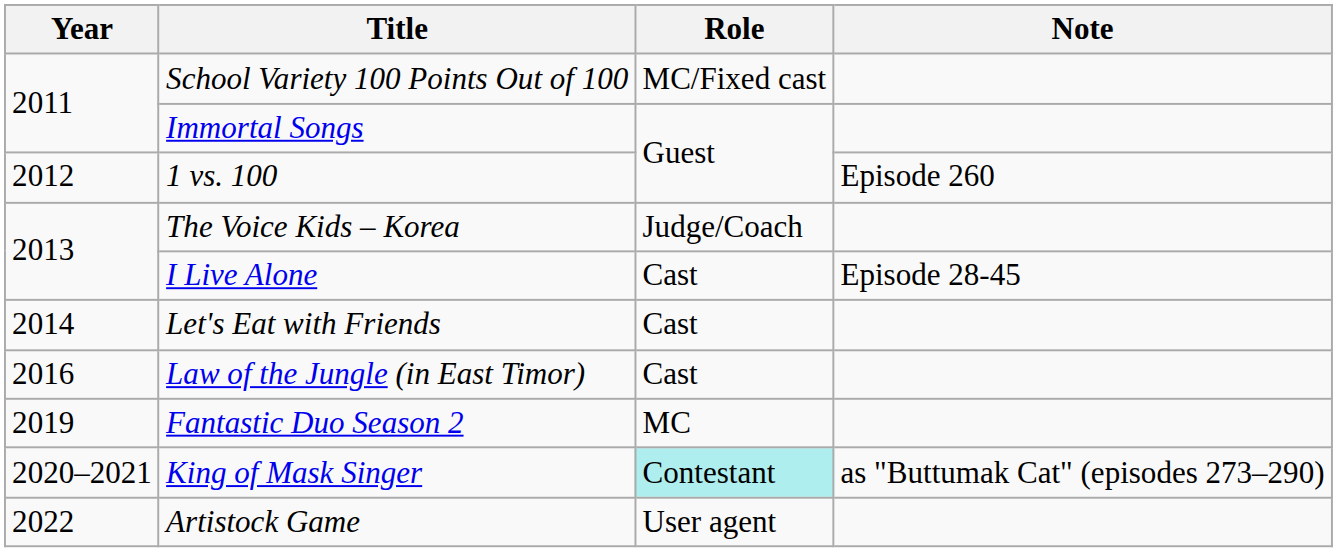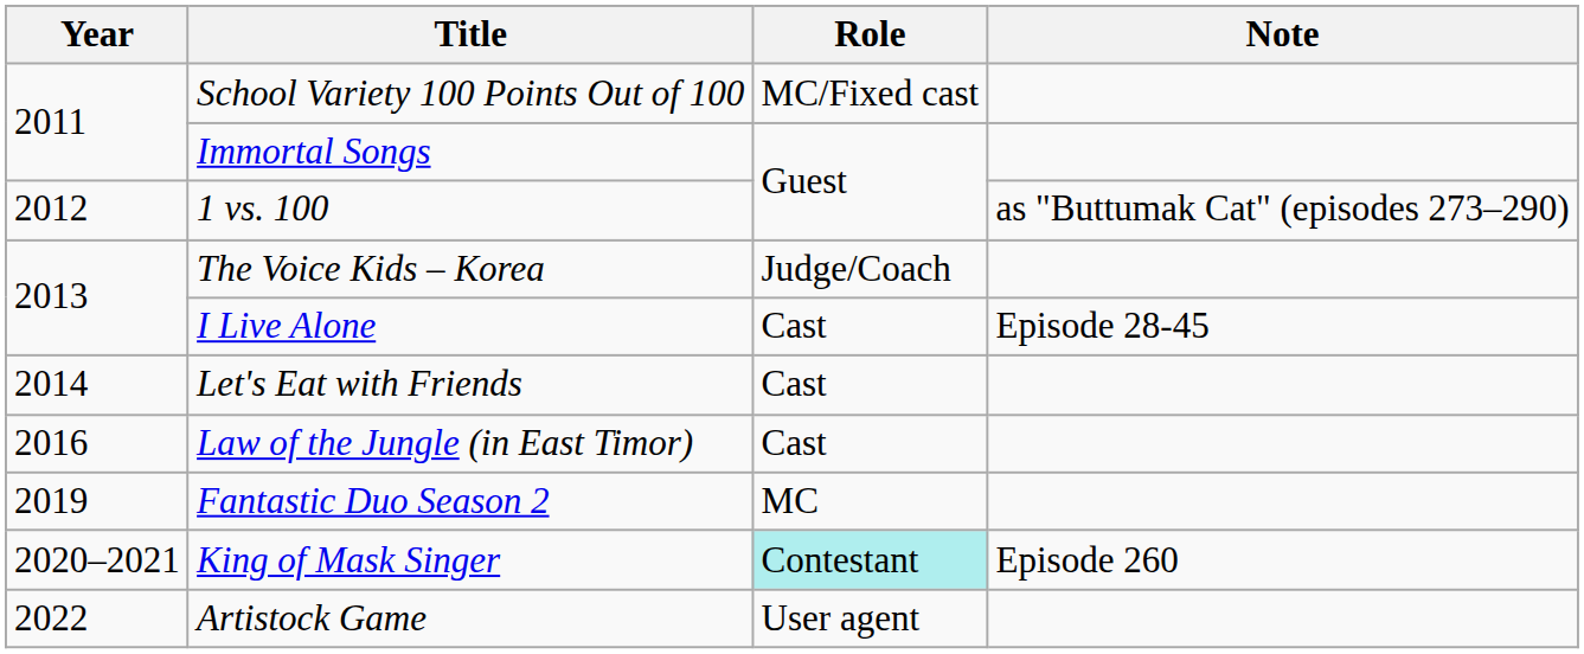1 vs. 100 | Note: Episode 260 -> as "Buttumak Cat" (episodes 273–290)
King of Mask Singer | Note: as "Buttumak Cat" (episodes 273–290) -> Episode 260
